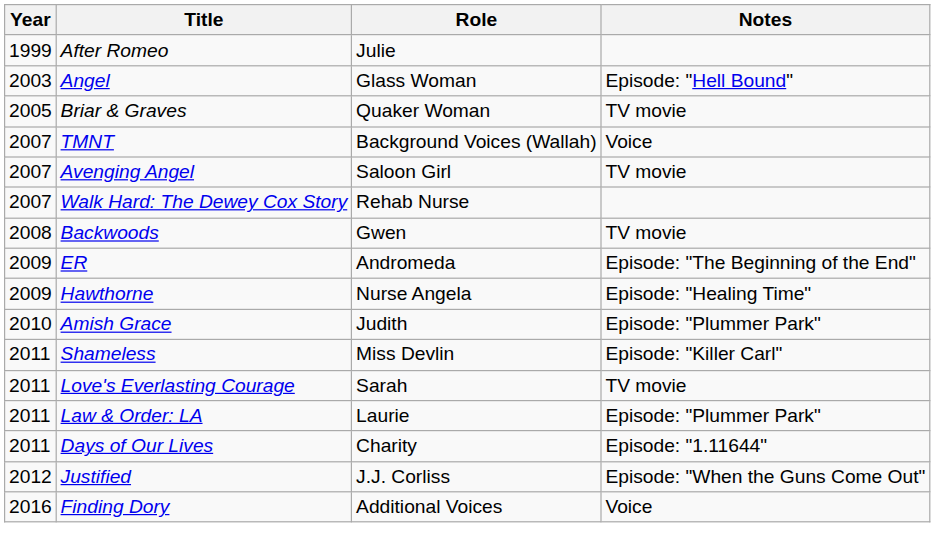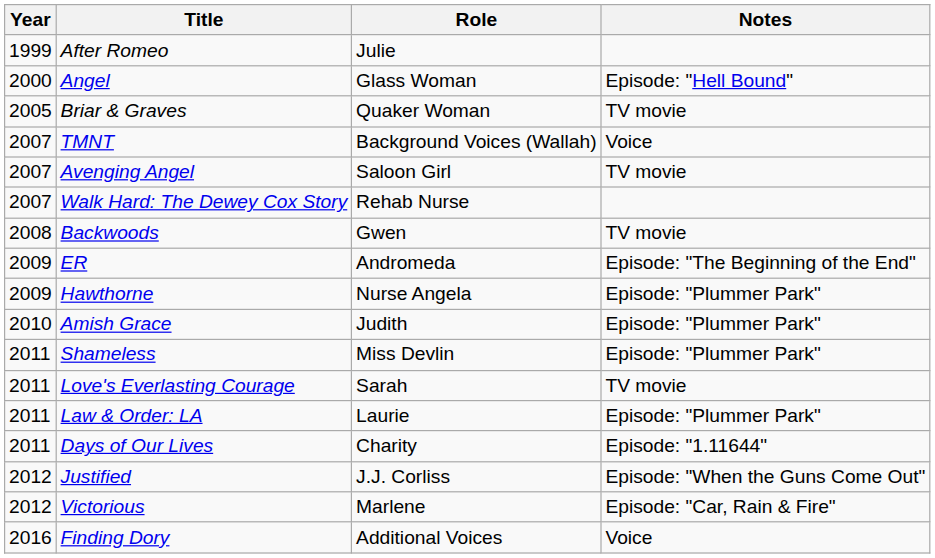Angel | Year: 2003 -> 2000
Hawthorne | Notes: Episode: "Healing Time" -> Episode: "Plummer Park"
Shameless | Notes: Episode: "Killer Carl" -> Episode: "Plummer Park"
+ row: 2012 | Victorious | Marlene | Episode: "Car, Rain & Fire"
